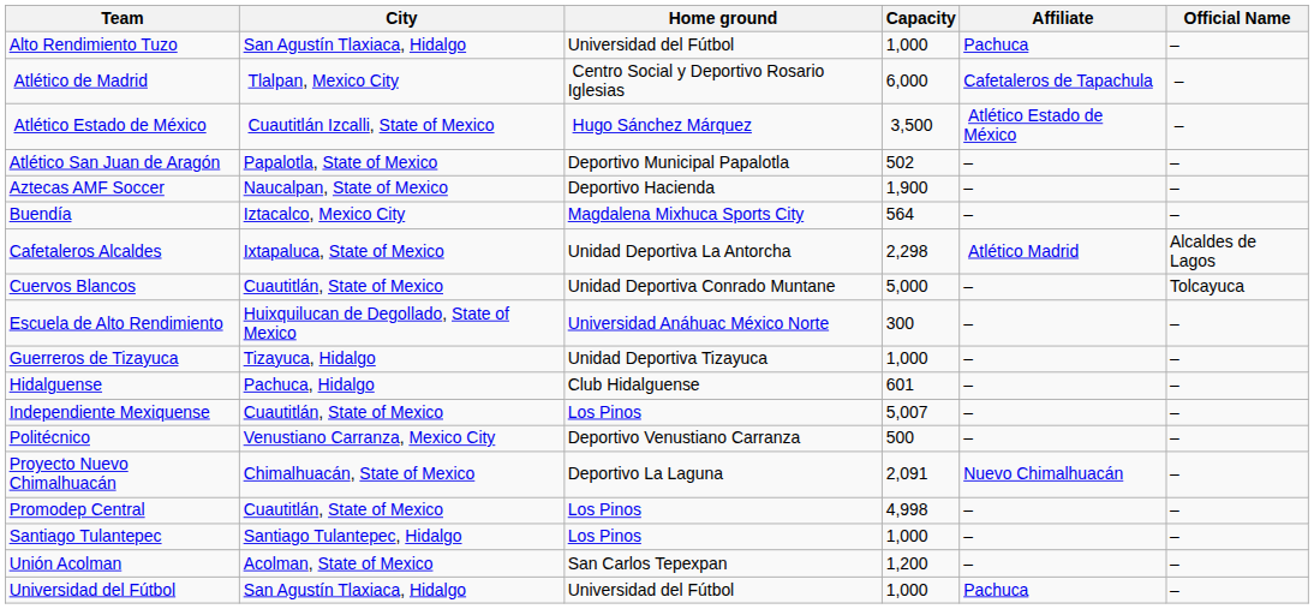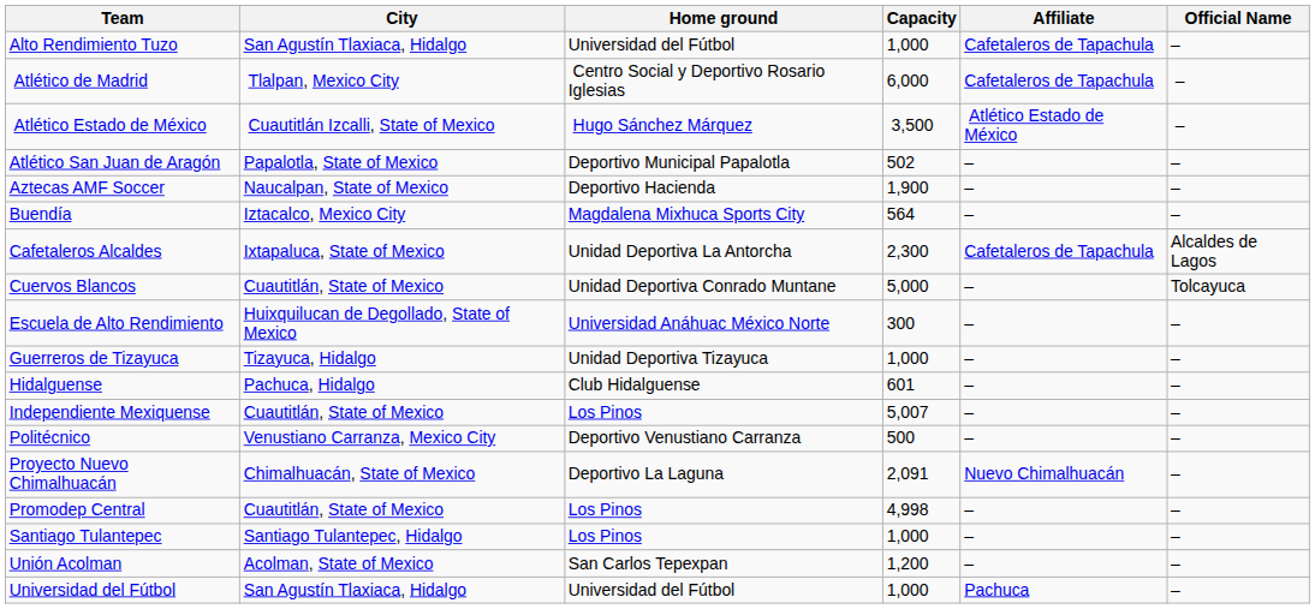Alto Rendimiento Tuzo | Affiliate: Pachuca -> Cafetaleros de Tapachula
Cafetaleros Alcaldes | Capacity: 2,298 -> 2,300
Cafetaleros Alcaldes | Affiliate: Atlético Madrid -> Cafetaleros de Tapachula
